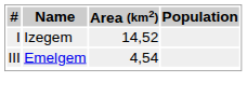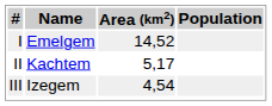I | Name: Izegem -> Emelgem
+ row: II | Kachtem | 5,17
III | Name: Emelgem -> Izegem
